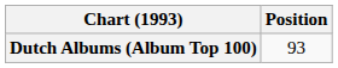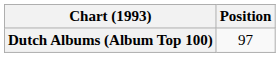Dutch Albums (Album Top 100) | Position: 93 -> 97
